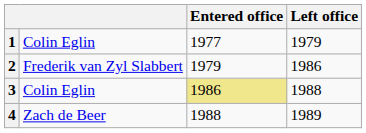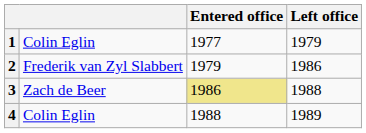3 | column 2: Colin Eglin -> Zach de Beer
4 | column 2: Zach de Beer -> Colin Eglin
